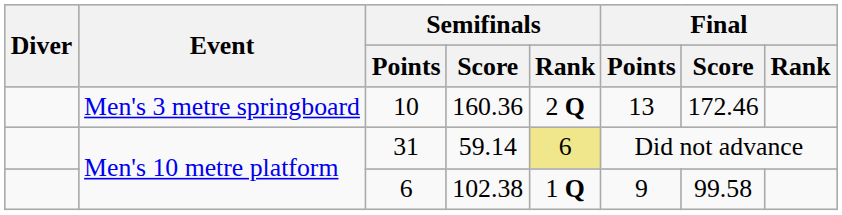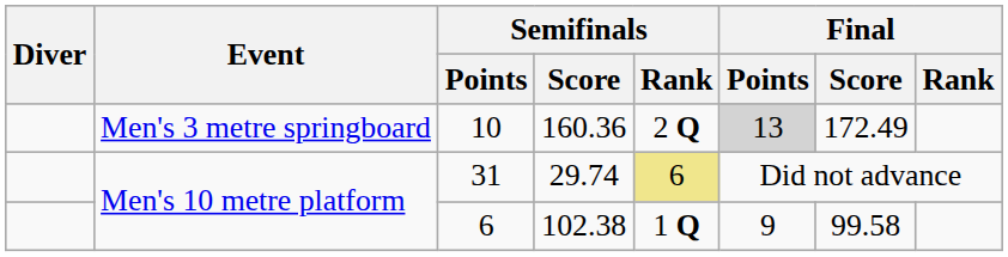10 | Final / Points: no background -> lightgrey background
10 | Final / Score: 172.46 -> 172.49
31 | Semifinals / Score: 59.14 -> 29.74
